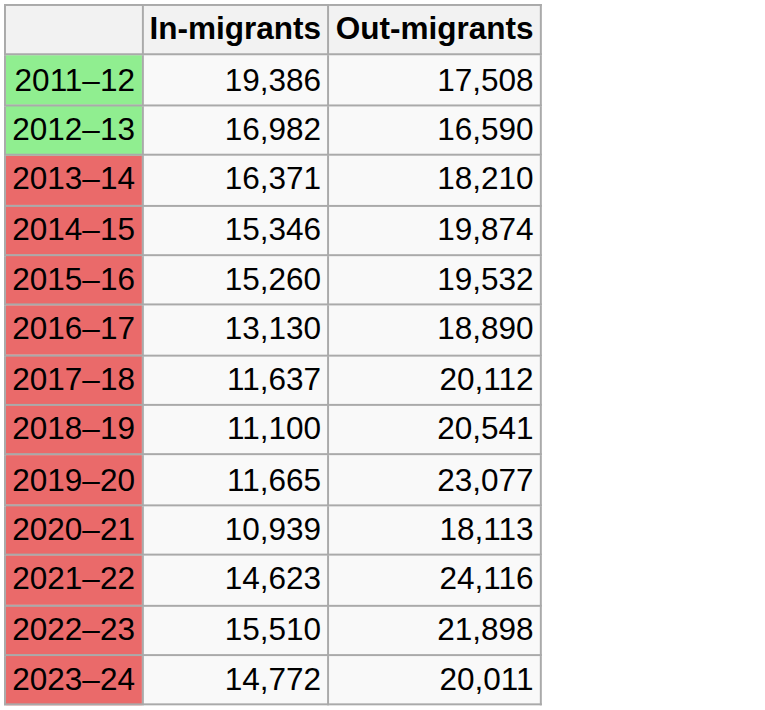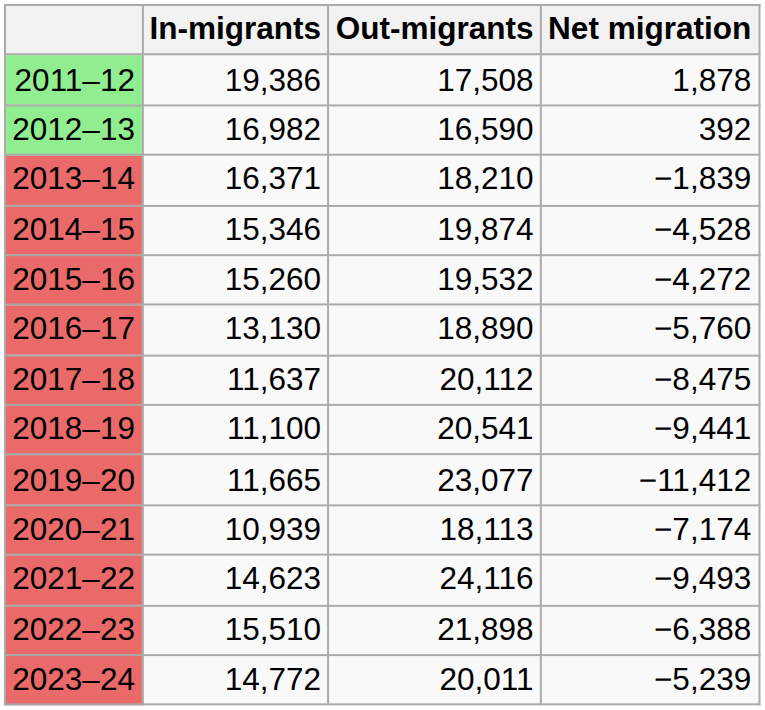+ column: Net migration | 1,878 | 392 | −1,839 | −4,528 | −4,272 | −5,760 | −8,475 | −9,441 | −11,412 | −7,174 | −9,493 | −6,388 | −5,239
